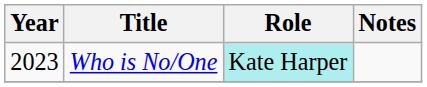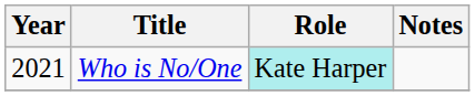Who is No/One | Year: 2023 -> 2021
